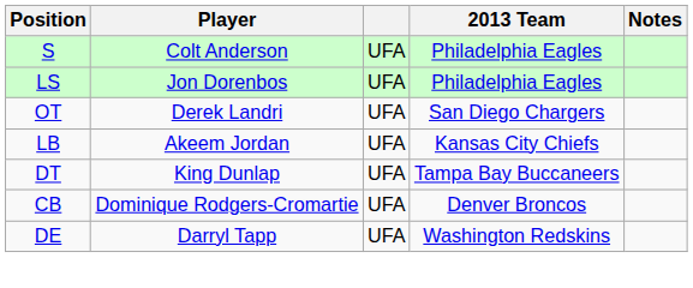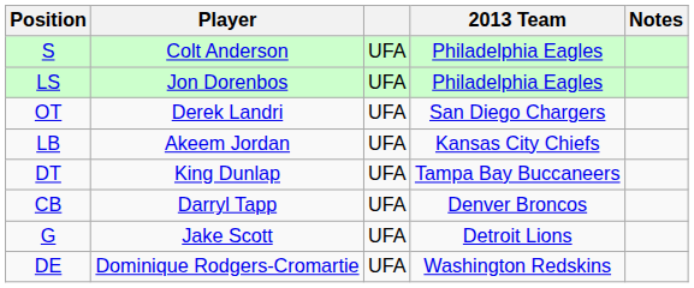CB | Player: Dominique Rodgers-Cromartie -> Darryl Tapp
+ row: G | Jake Scott | UFA | Detroit Lions
DE | Player: Darryl Tapp -> Dominique Rodgers-Cromartie
